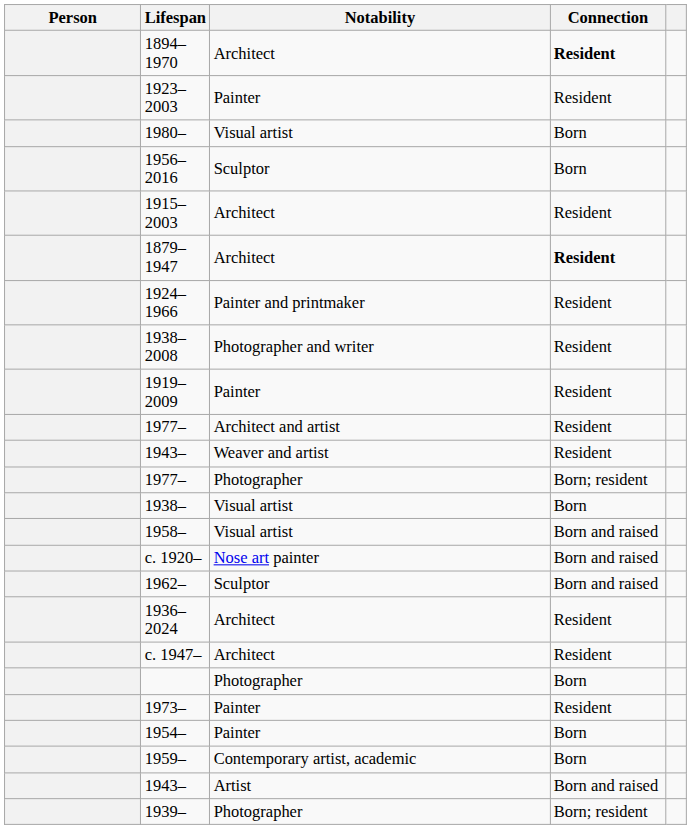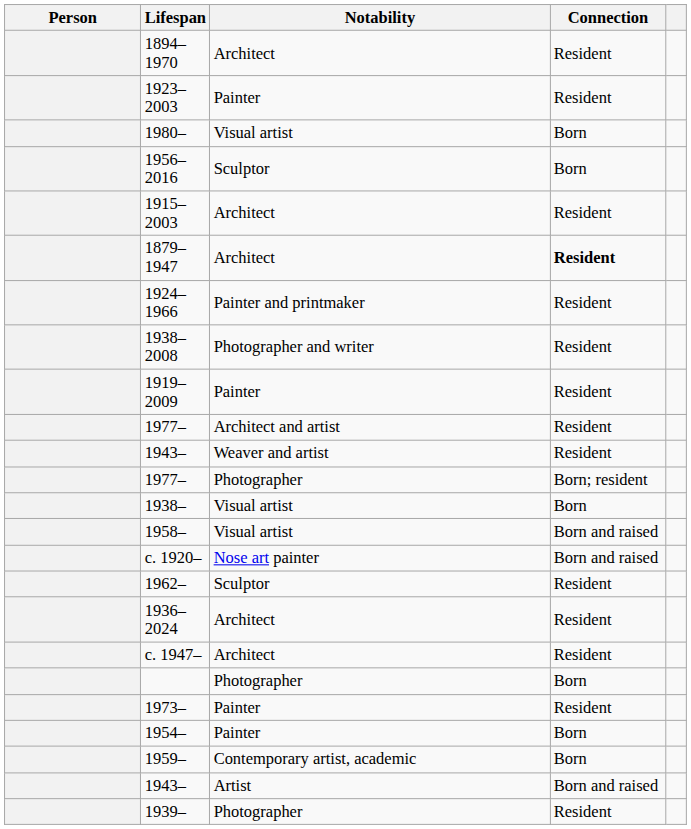1894–1970 | Connection: bold -> normal
1962– | Connection: Born and raised -> Resident
1939– | Connection: Born; resident -> Resident
